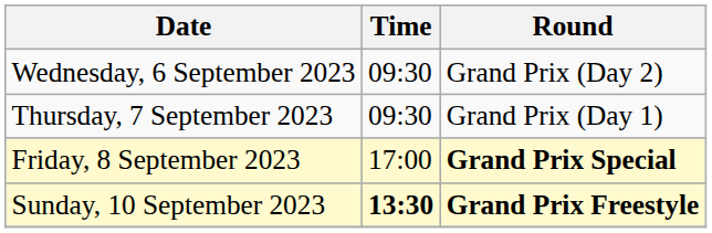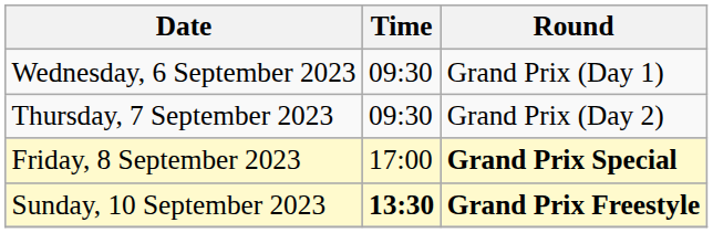Wednesday, 6 September 2023 | Round: Grand Prix (Day 2) -> Grand Prix (Day 1)
Thursday, 7 September 2023 | Round: Grand Prix (Day 1) -> Grand Prix (Day 2)
